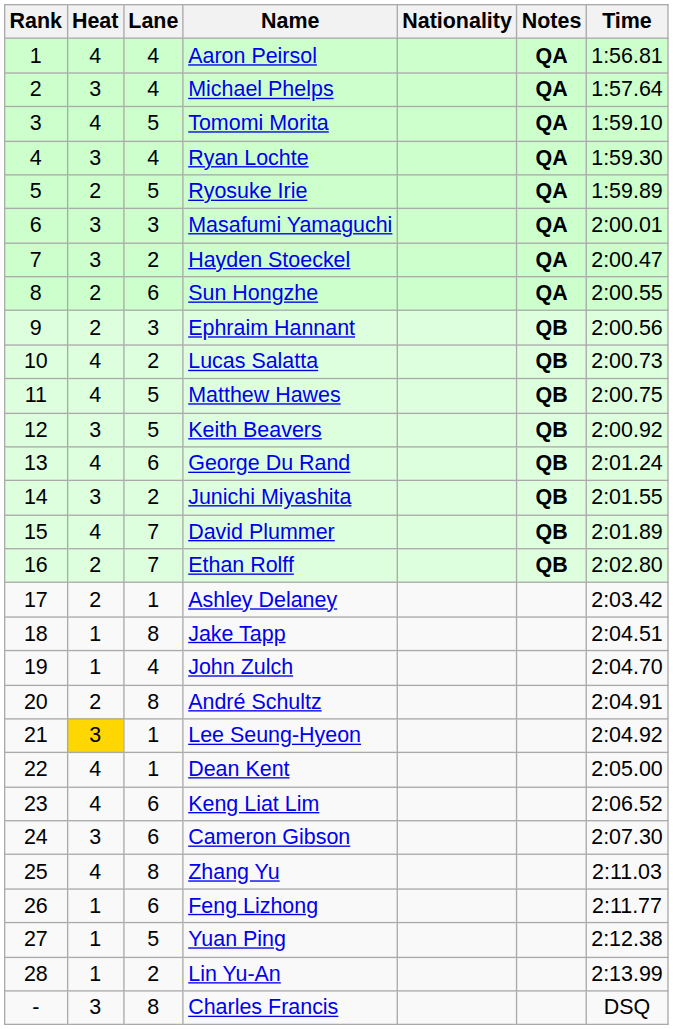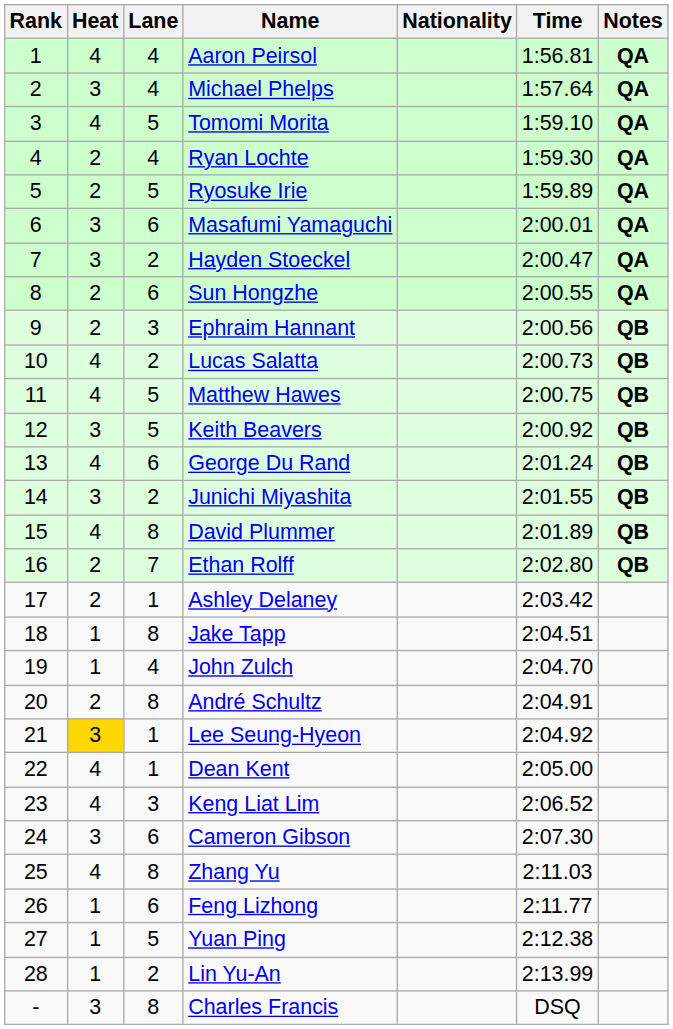columns swapped: Time <-> Notes
Ryan Lochte | Heat: 3 -> 2
Masafumi Yamaguchi | Lane: 3 -> 6
David Plummer | Lane: 7 -> 8
Keng Liat Lim | Lane: 6 -> 3
